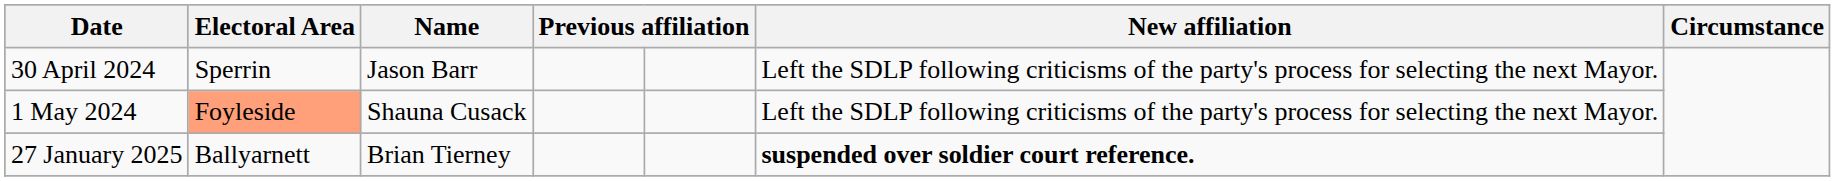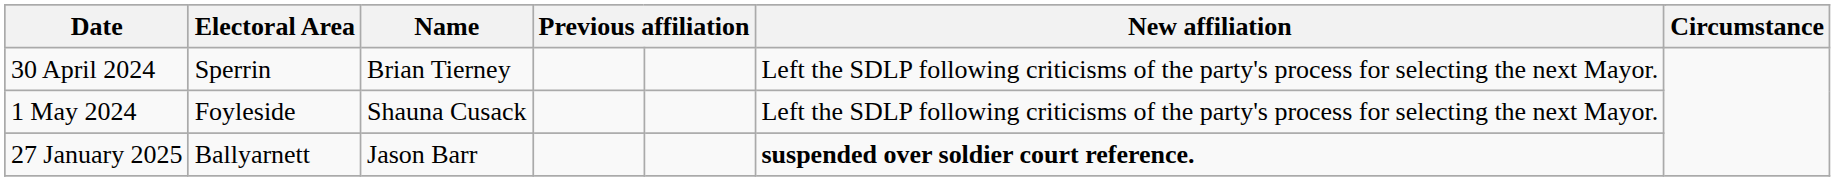30 April 2024 | Name: Jason Barr -> Brian Tierney
1 May 2024 | Electoral Area: lightsalmon background -> no background
27 January 2025 | Name: Brian Tierney -> Jason Barr
